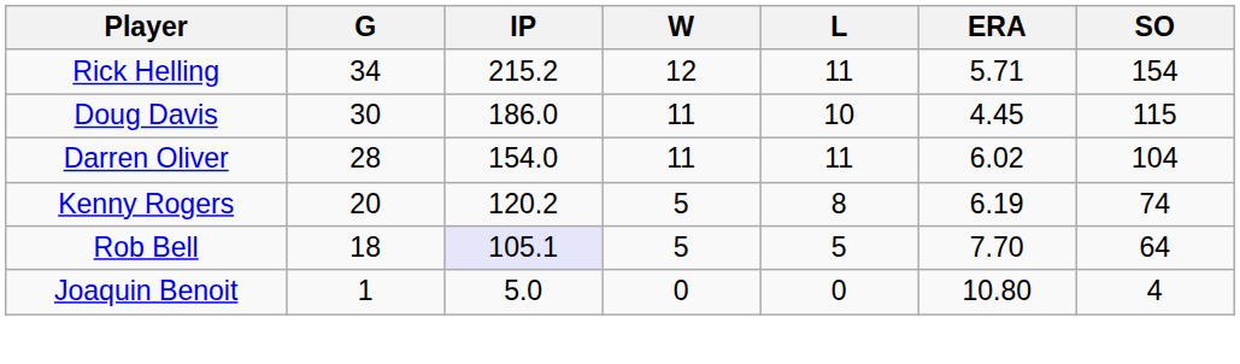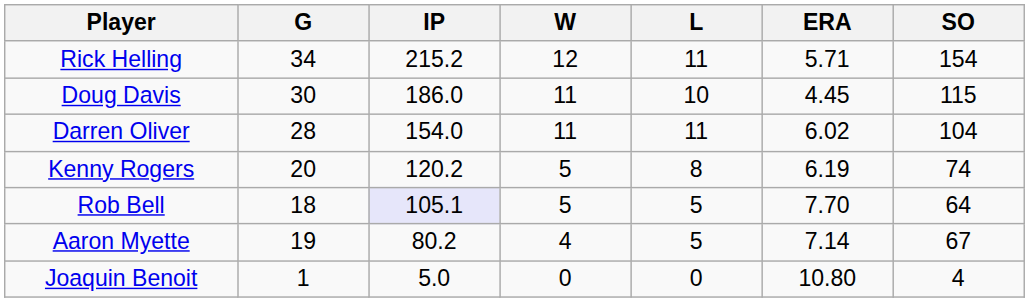+ row: Aaron Myette | 19 | 80.2 | 4 | 5 | 7.14 | 67
